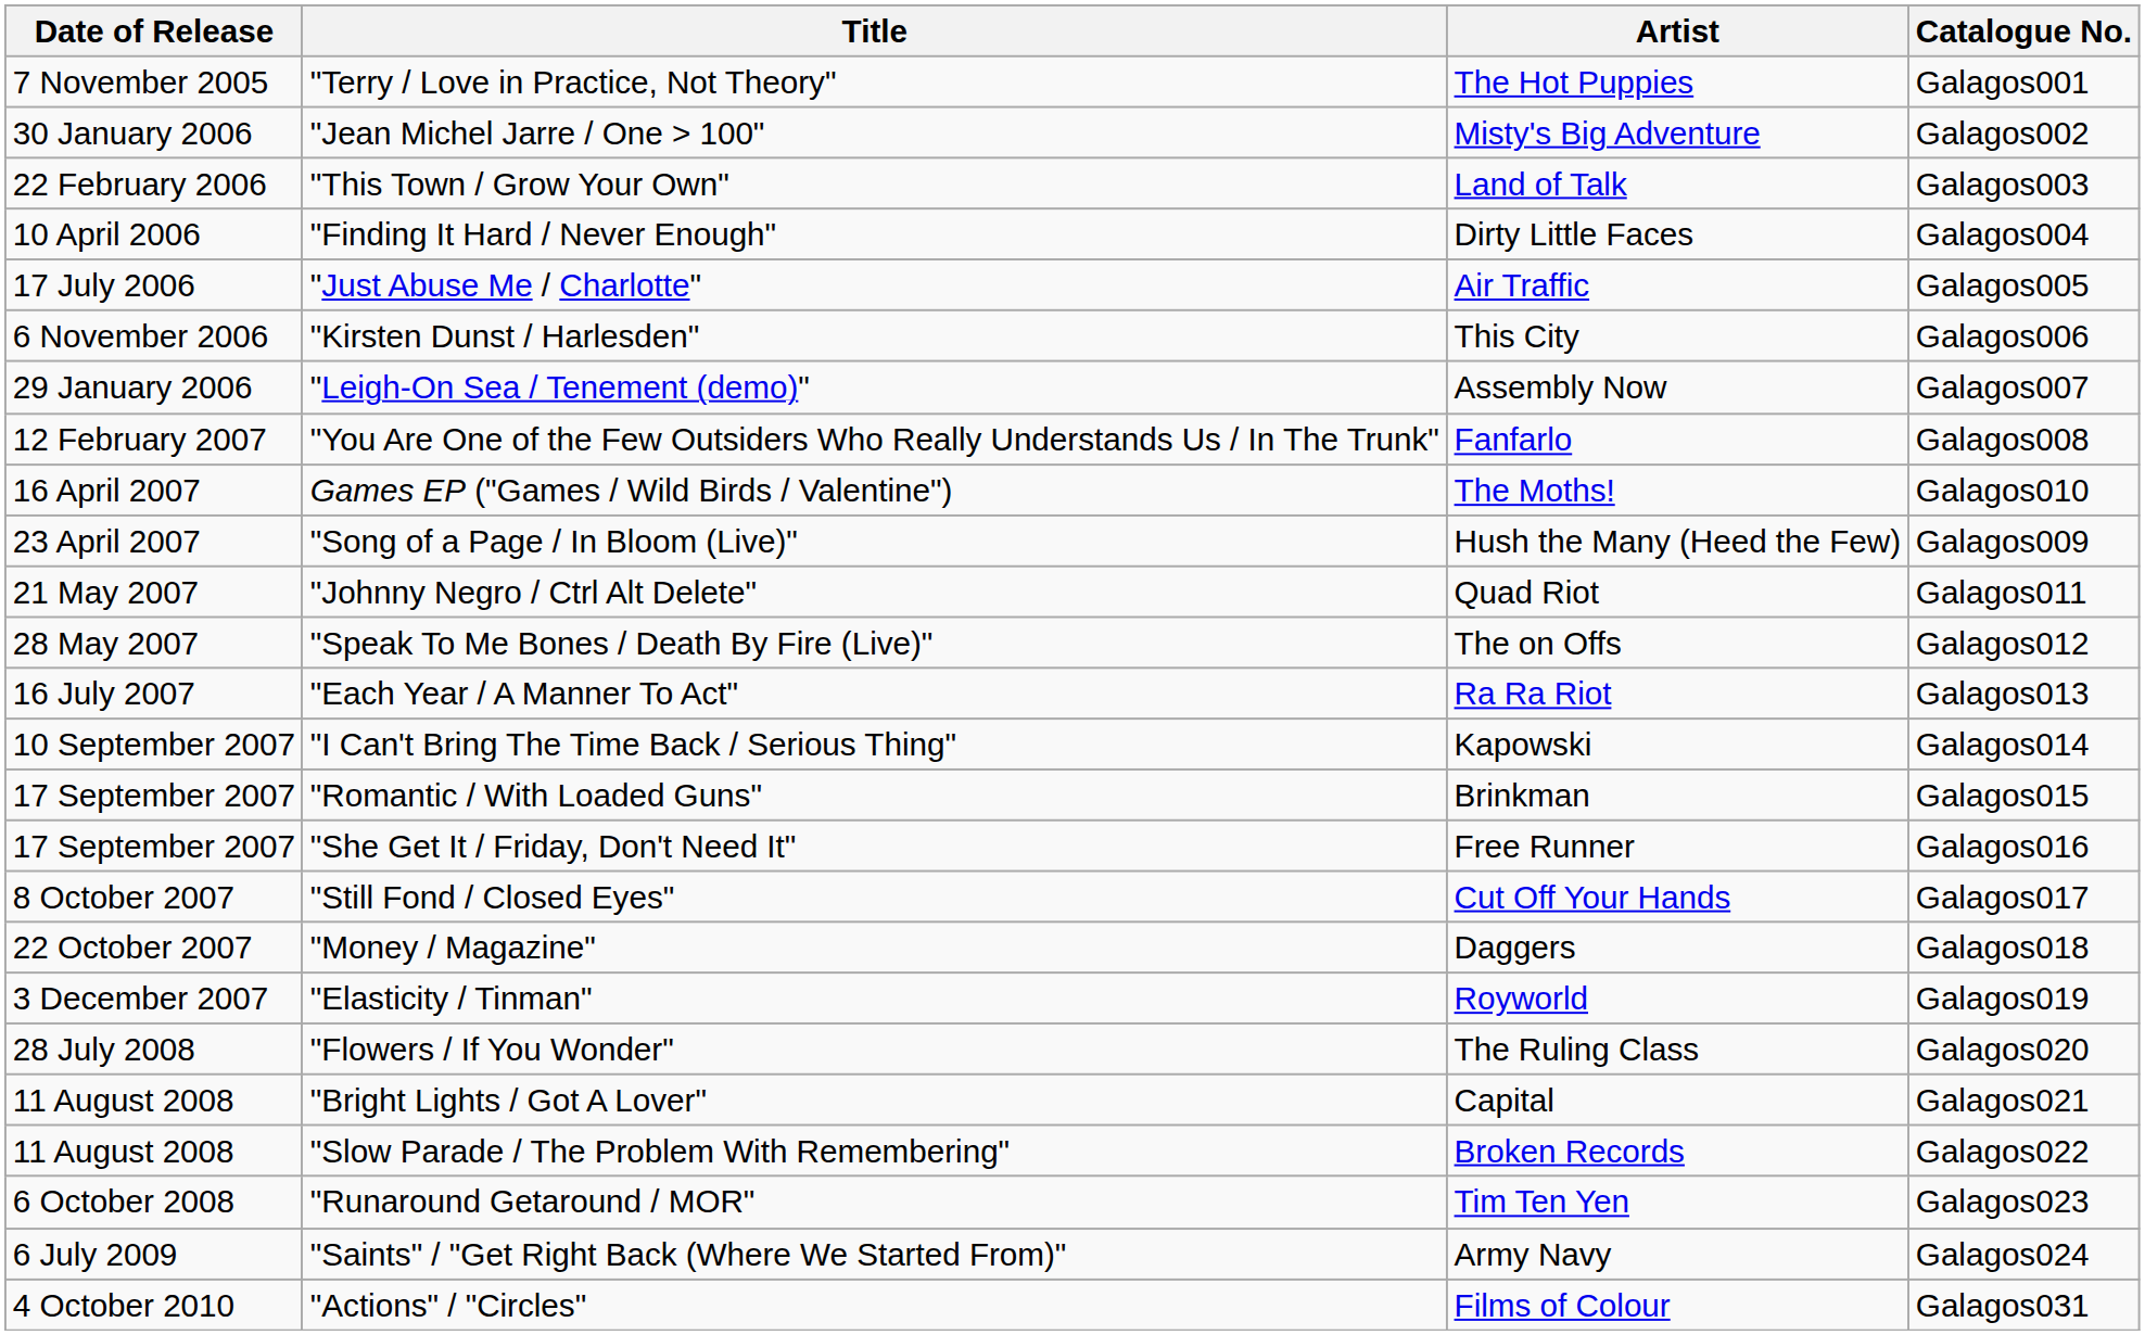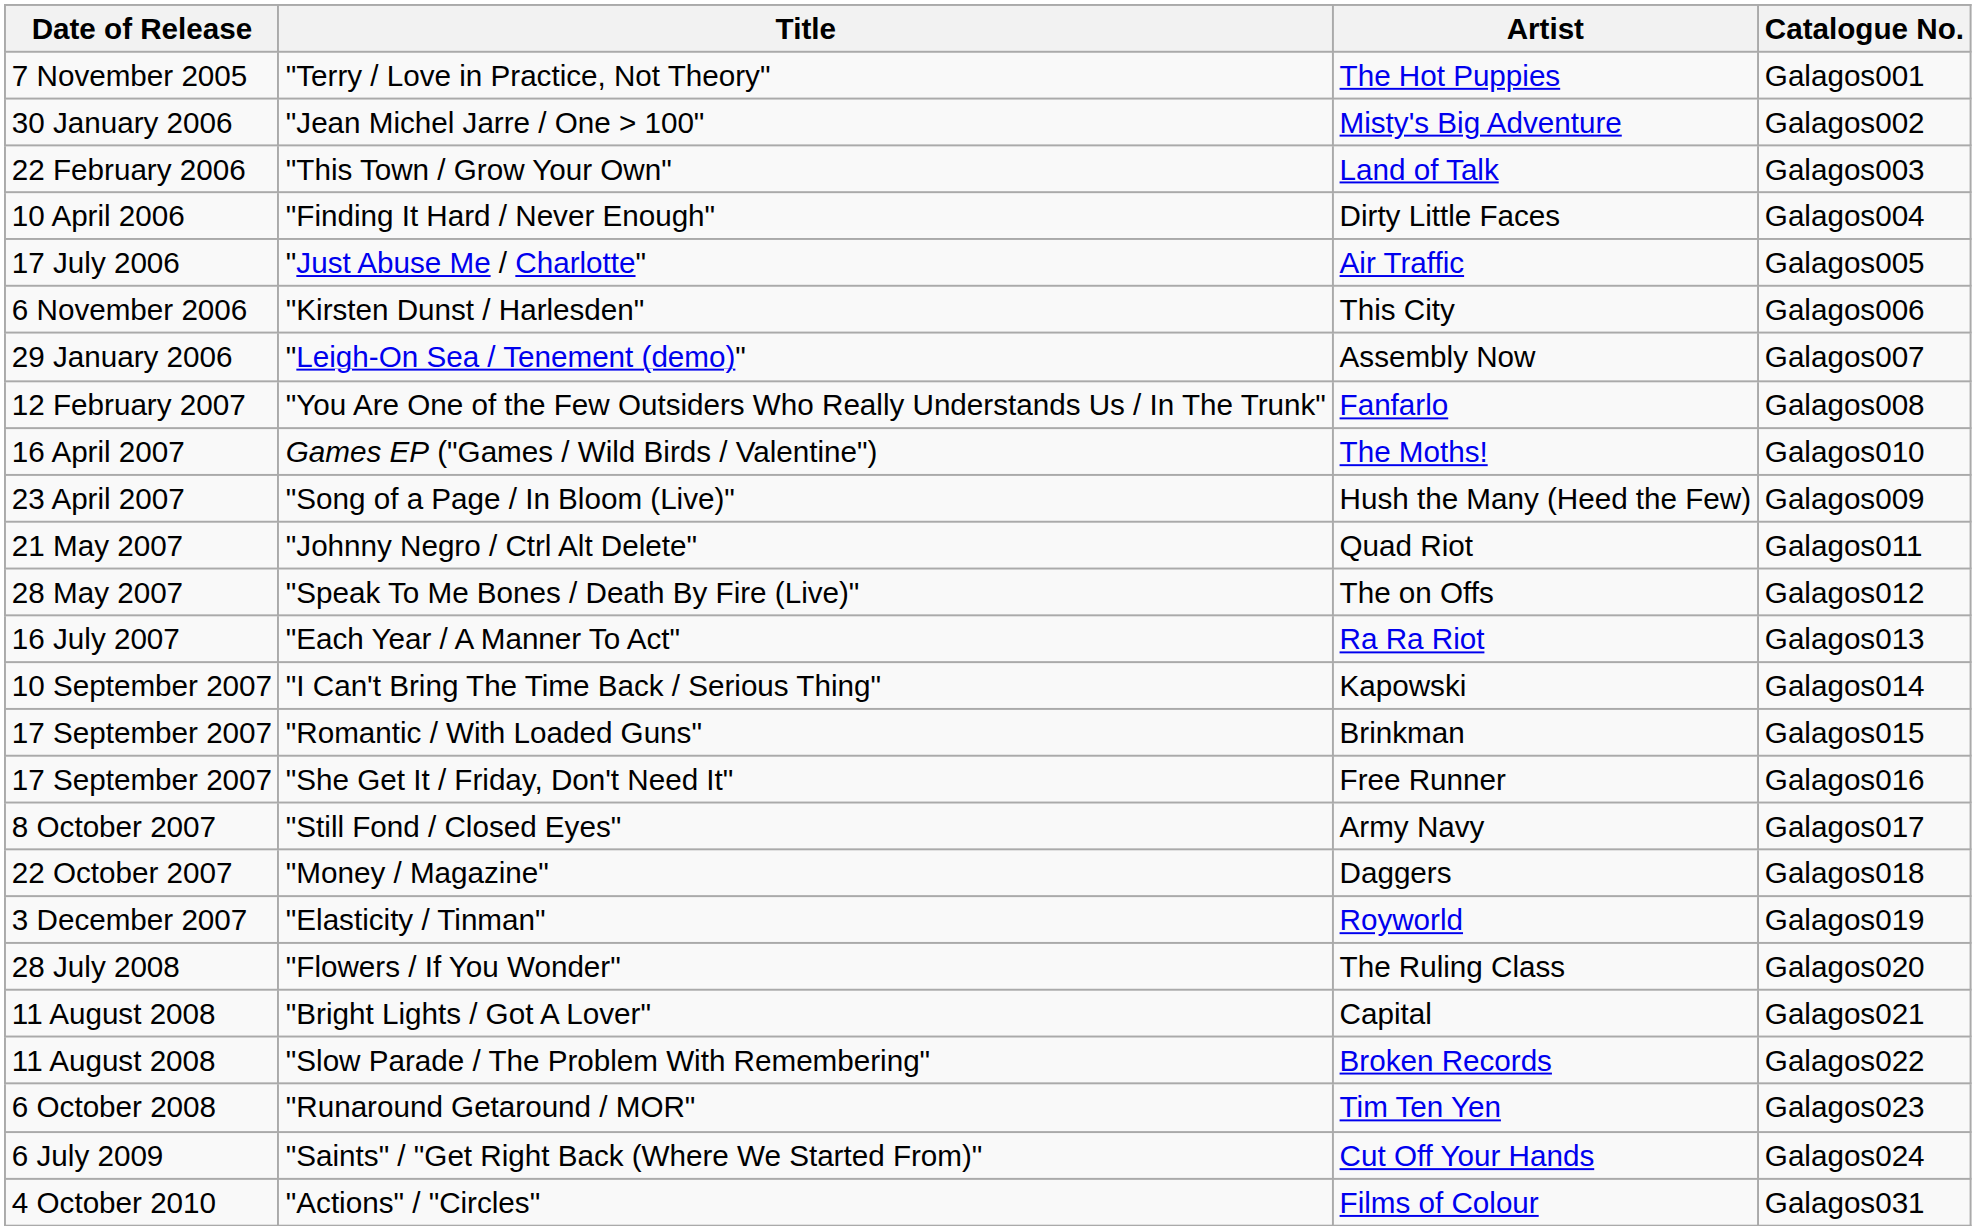"Still Fond / Closed Eyes" | Artist: Cut Off Your Hands -> Army Navy
"Saints" / "Get Right Back (Where We Started From)" | Artist: Army Navy -> Cut Off Your Hands
